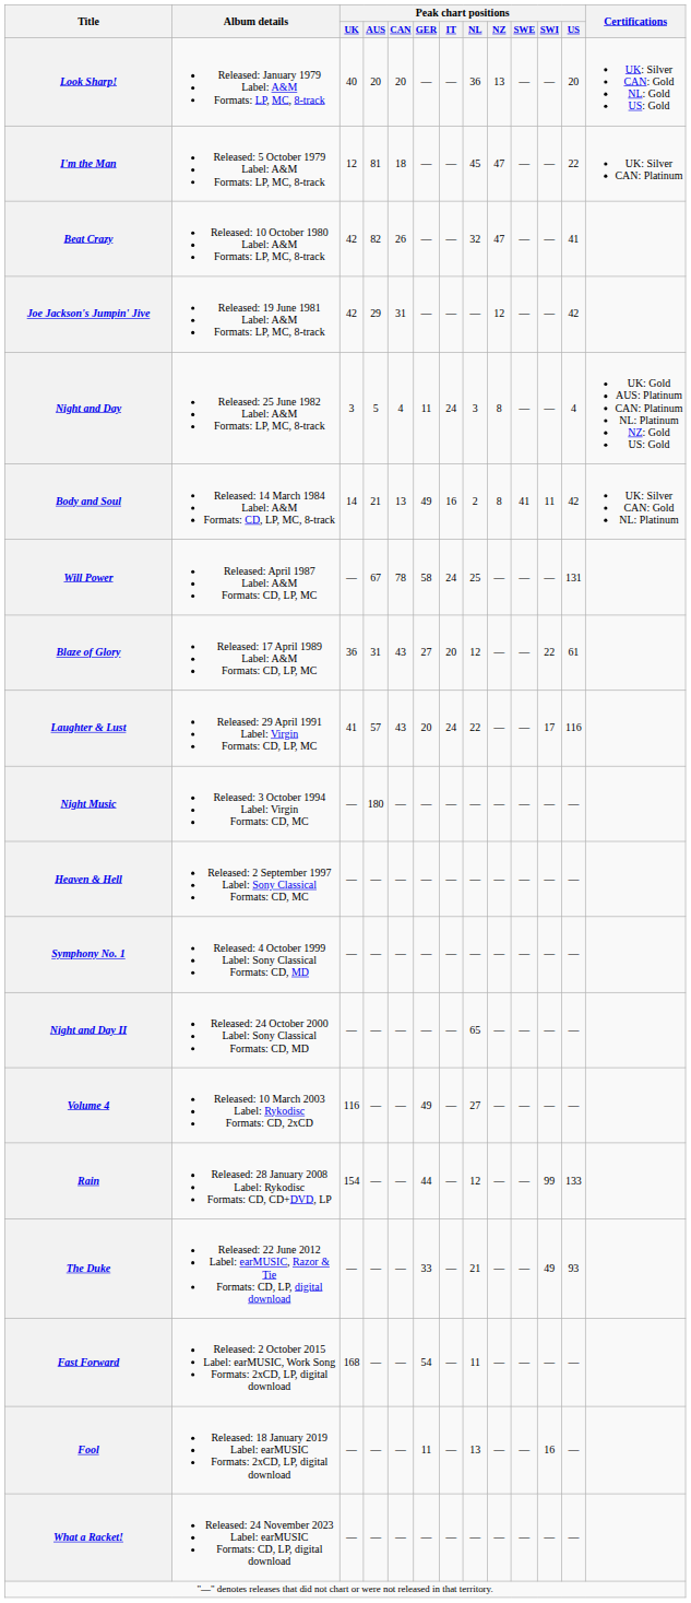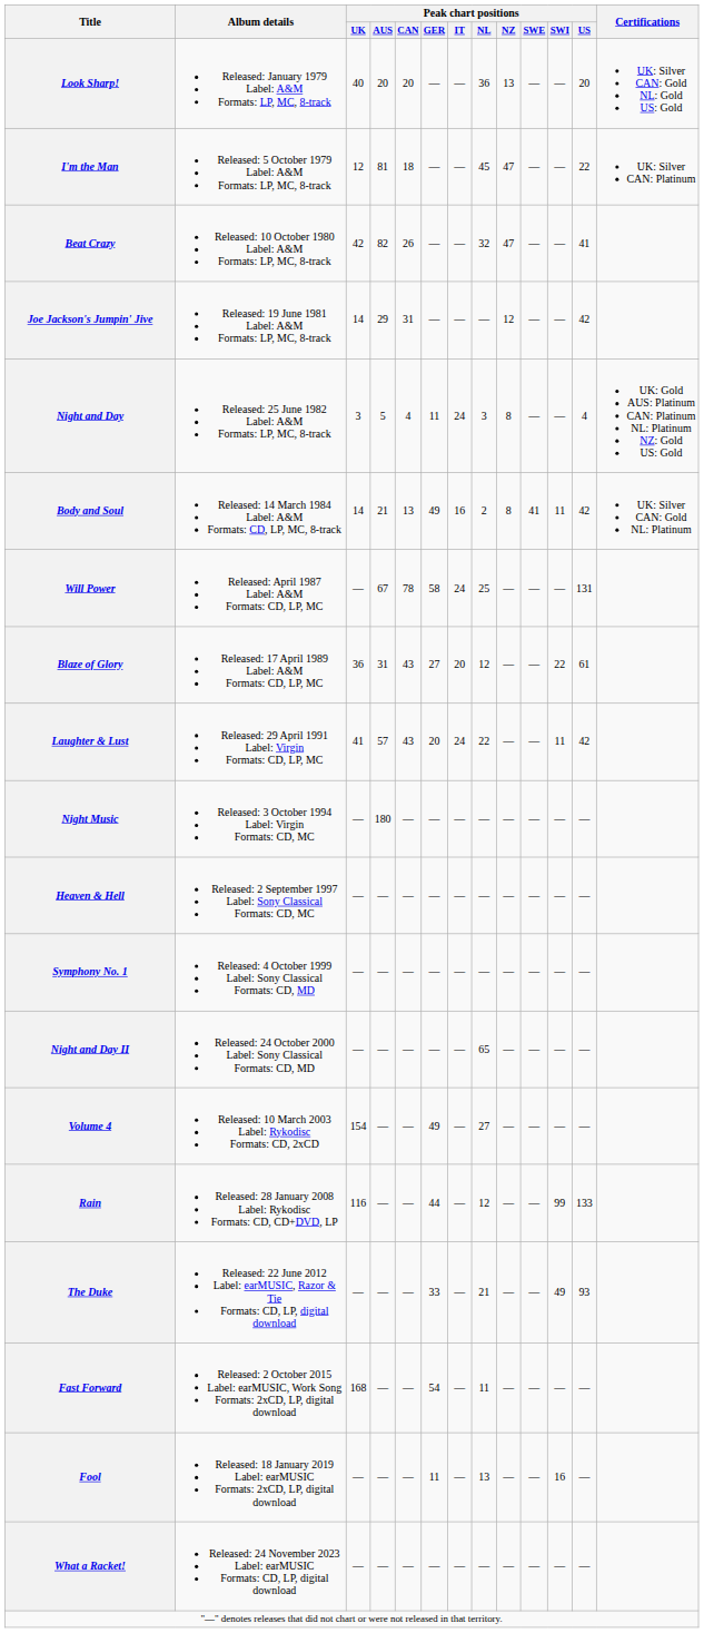Joe Jackson's Jumpin' Jive | Peak chart positions / UK: 42 -> 14
Laughter & Lust | Peak chart positions / SWI: 17 -> 11
Laughter & Lust | Peak chart positions / US: 116 -> 42
Volume 4 | Peak chart positions / UK: 116 -> 154
Rain | Peak chart positions / UK: 154 -> 116
